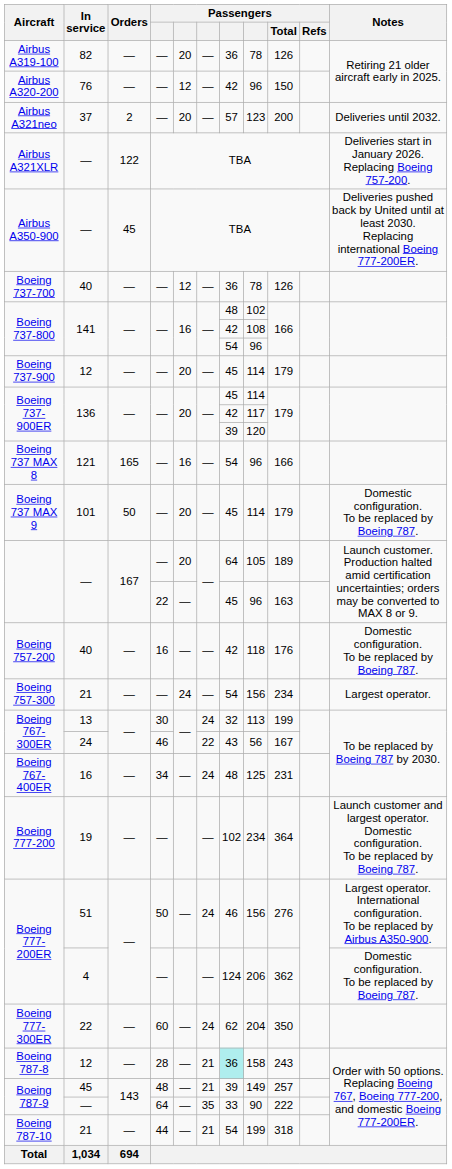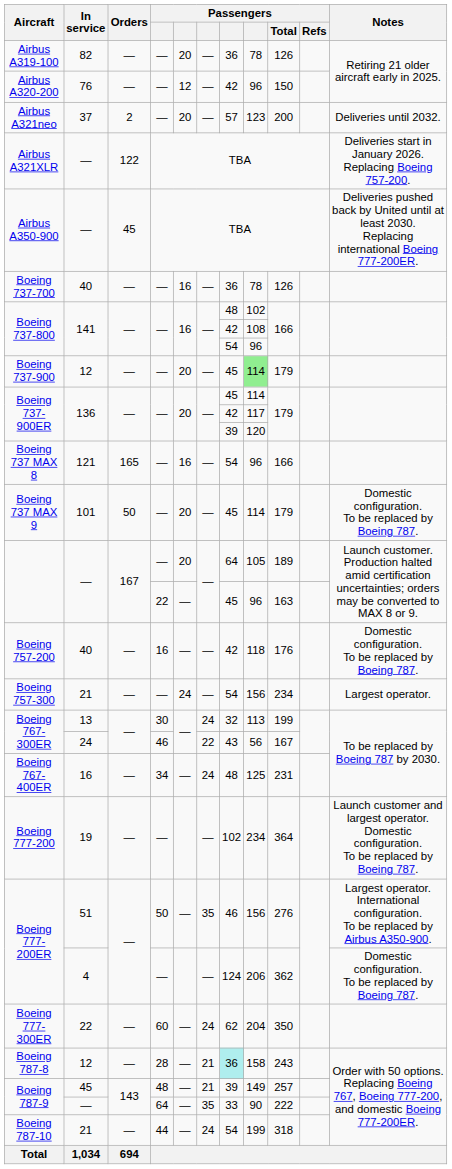Boeing 737-700 | column 5: 12 -> 16
Boeing 737-900 | column 8: no background -> lightgreen background
Boeing 777-200ER / 50 | column 6: 24 -> 35
Boeing 787-10 | column 6: 21 -> 24
